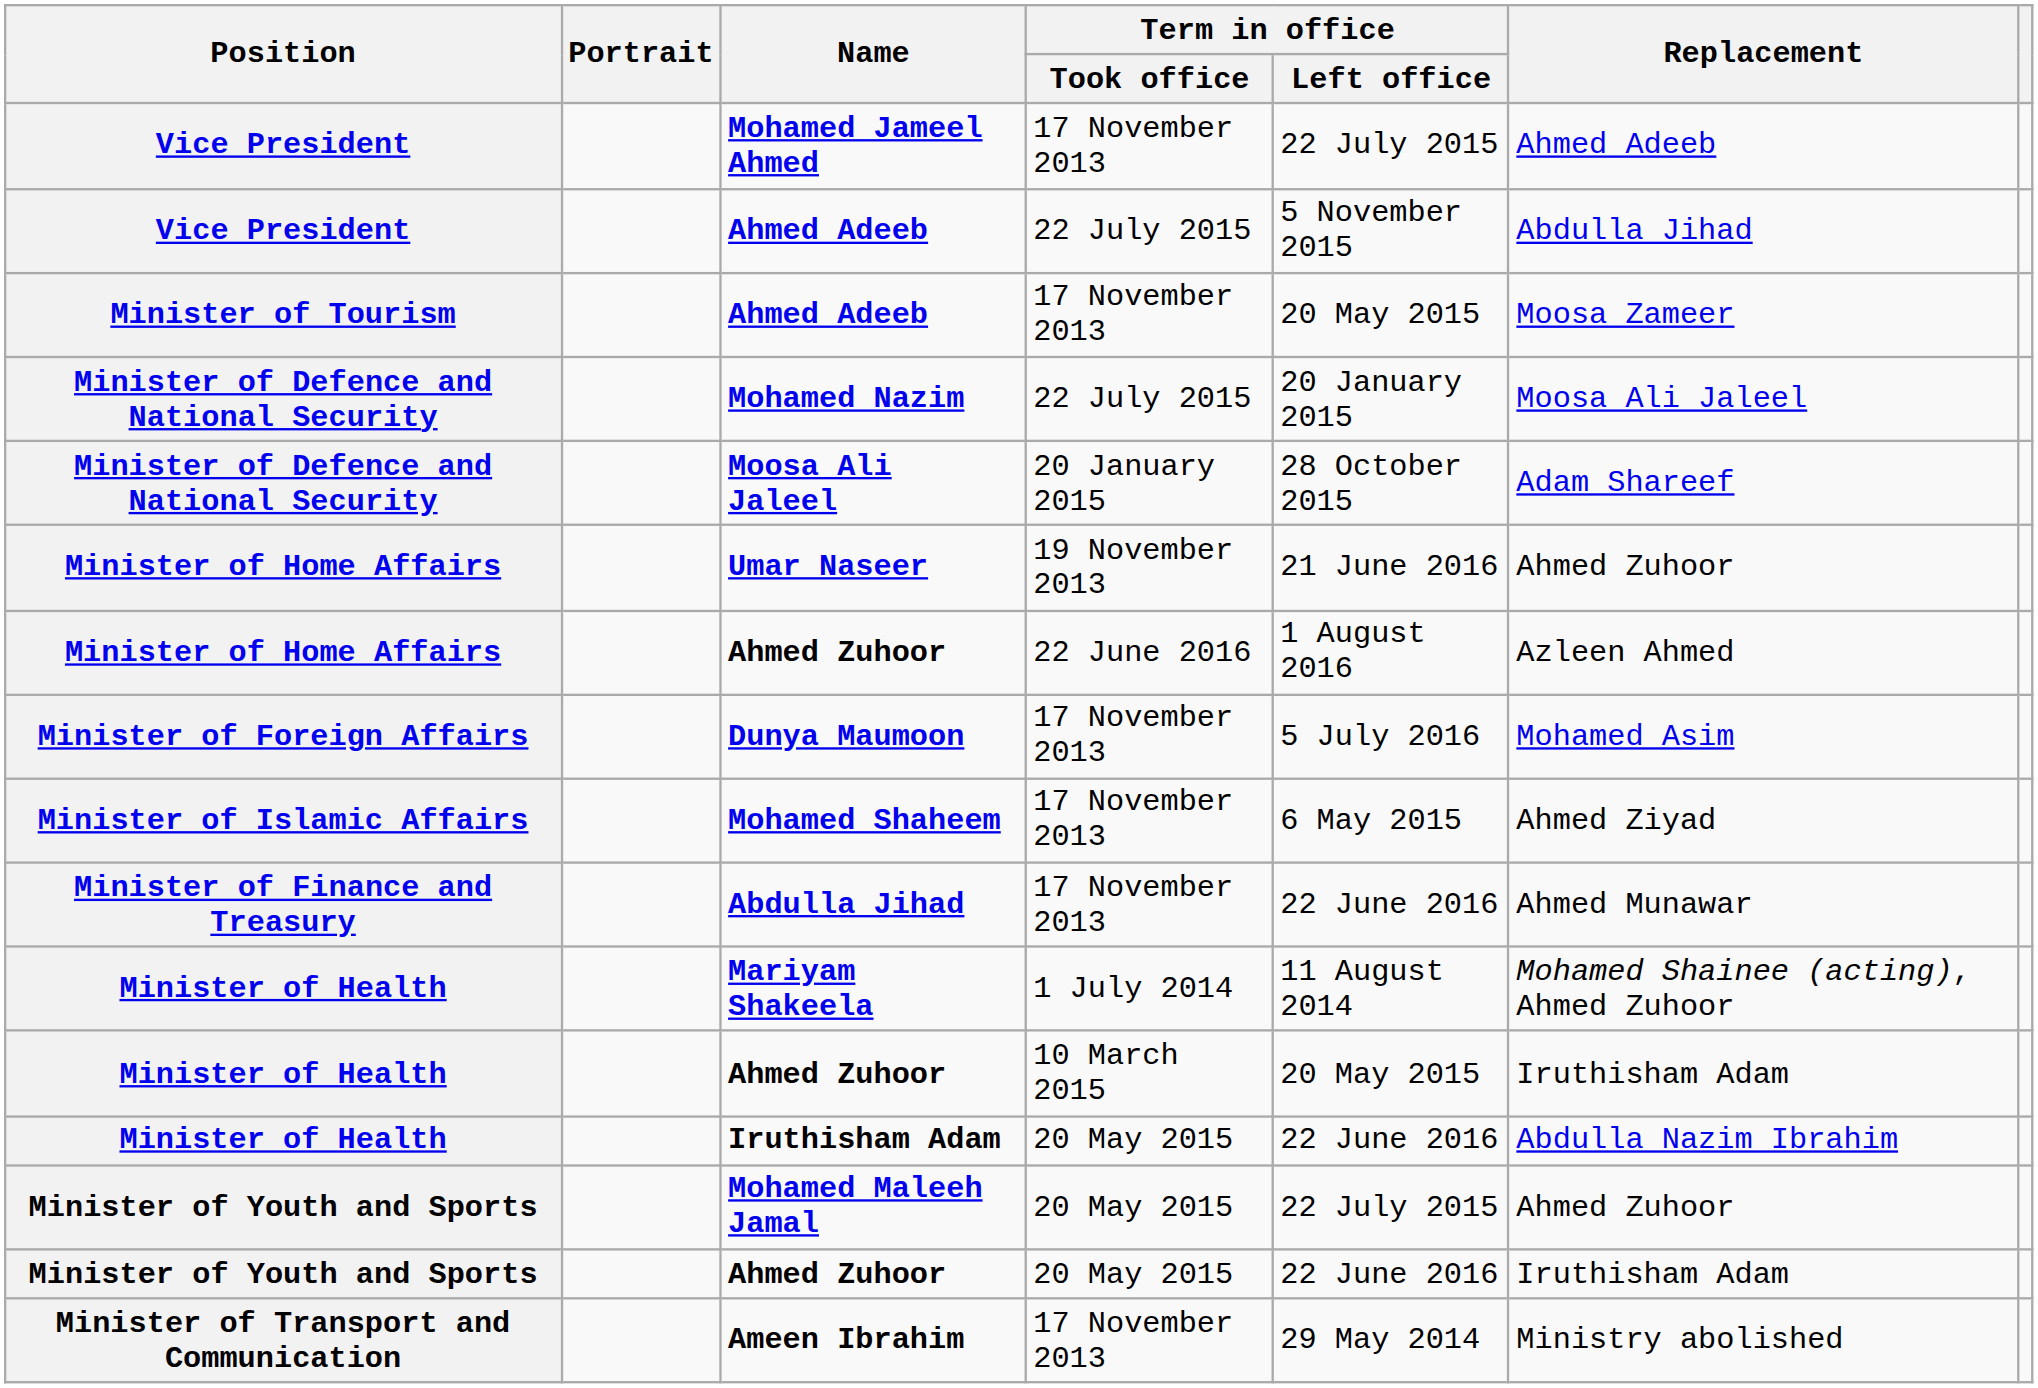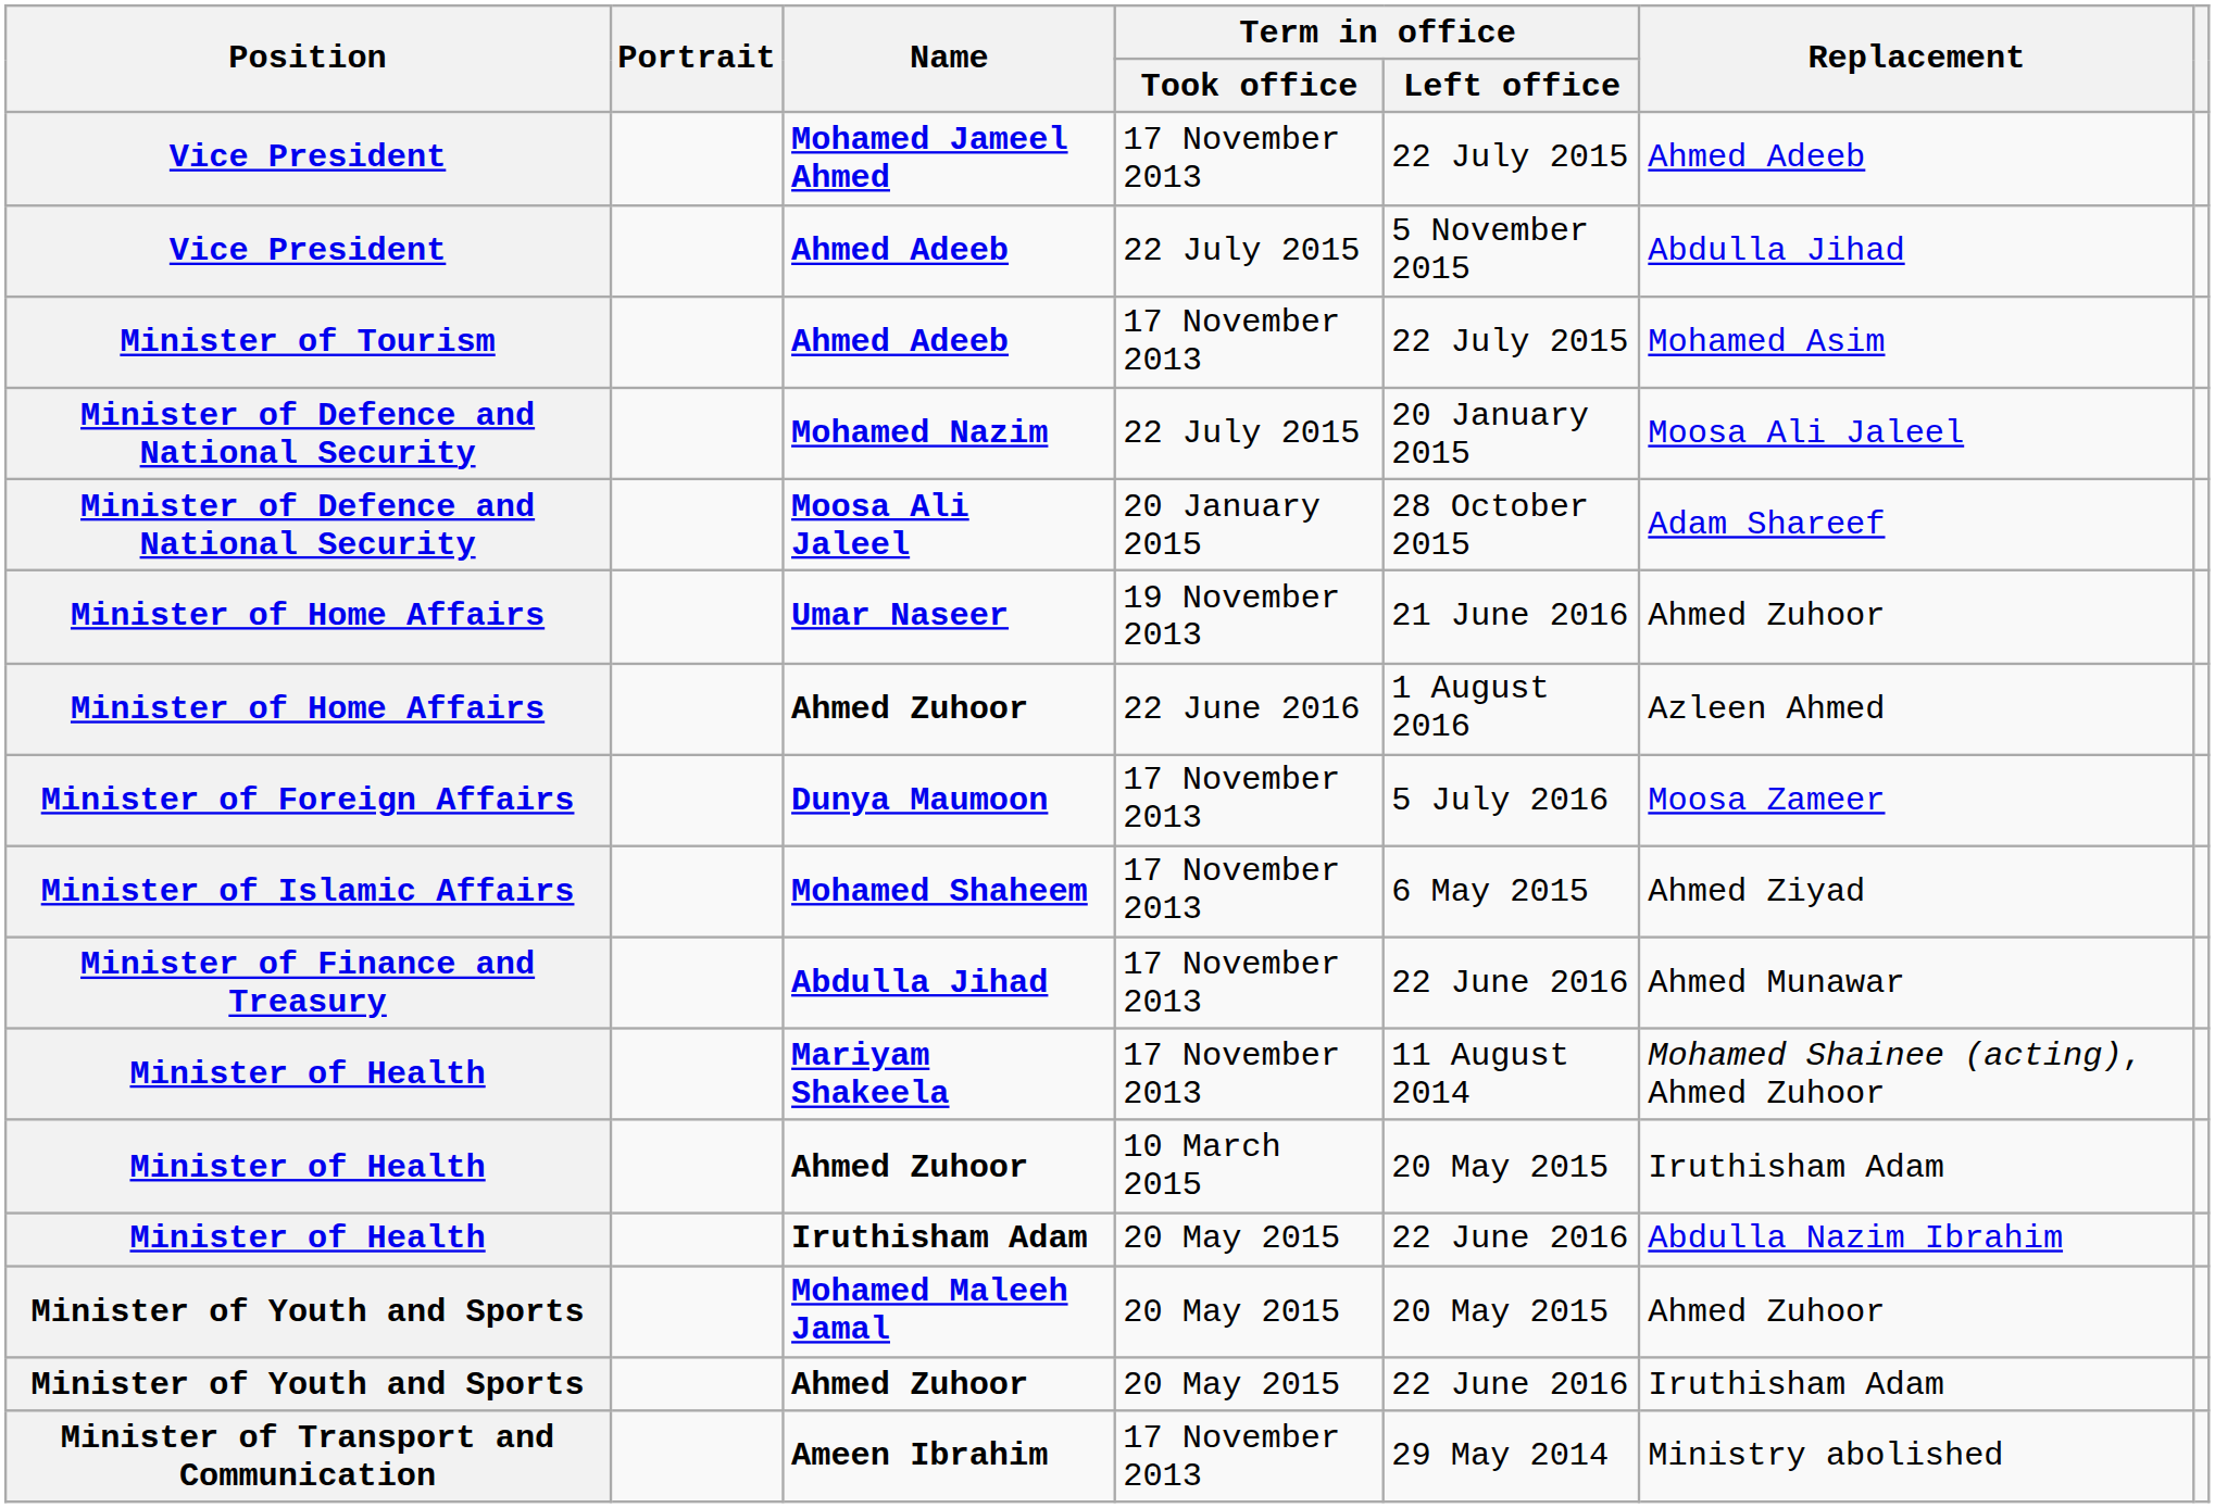Minister of Tourism / Ahmed Adeeb | Term in office / Left office: 20 May 2015 -> 22 July 2015
Minister of Tourism / Ahmed Adeeb | Replacement: Moosa Zameer -> Mohamed Asim
Dunya Maumoon | Replacement: Mohamed Asim -> Moosa Zameer
Mariyam Shakeela | Term in office / Took office: 1 July 2014 -> 17 November 2013
Mohamed Maleeh Jamal | Term in office / Left office: 22 July 2015 -> 20 May 2015
